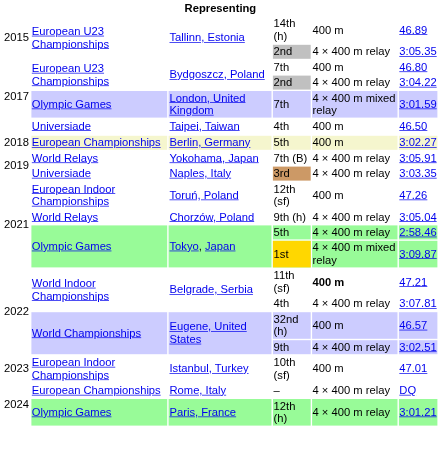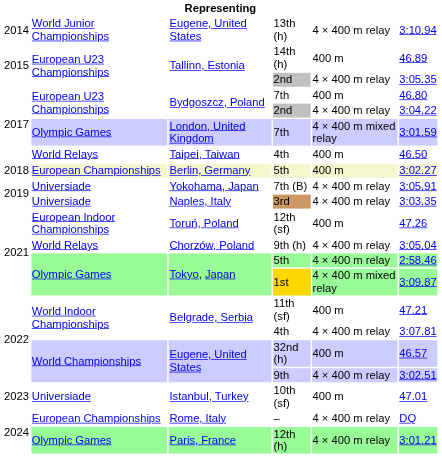+ row: 2014 | World Junior Championships | Eugene, United States | 13th (h) | 4 × 400 m relay | 3:10.94
Taipei, Taiwan / 4th | column 2: Universiade -> World Relays
7th (B) | column 2: World Relays -> Universiade
11th (sf) | column 5: bold -> normal
10th (sf) | column 2: European Indoor Championships -> Universiade
